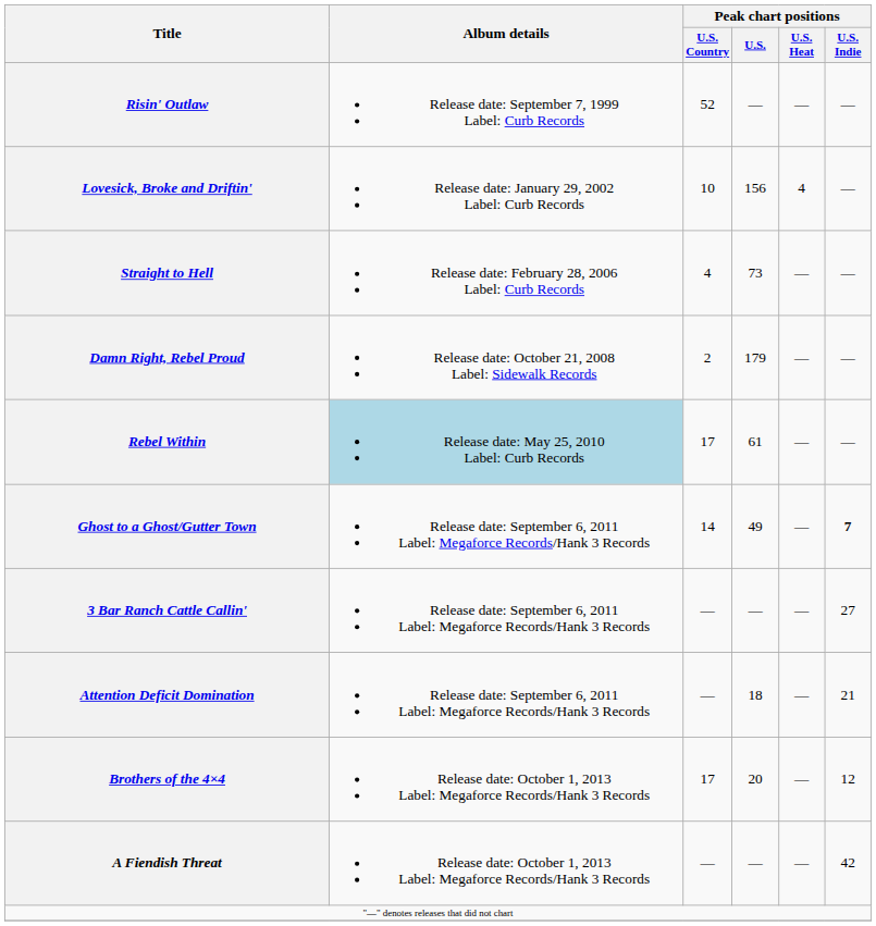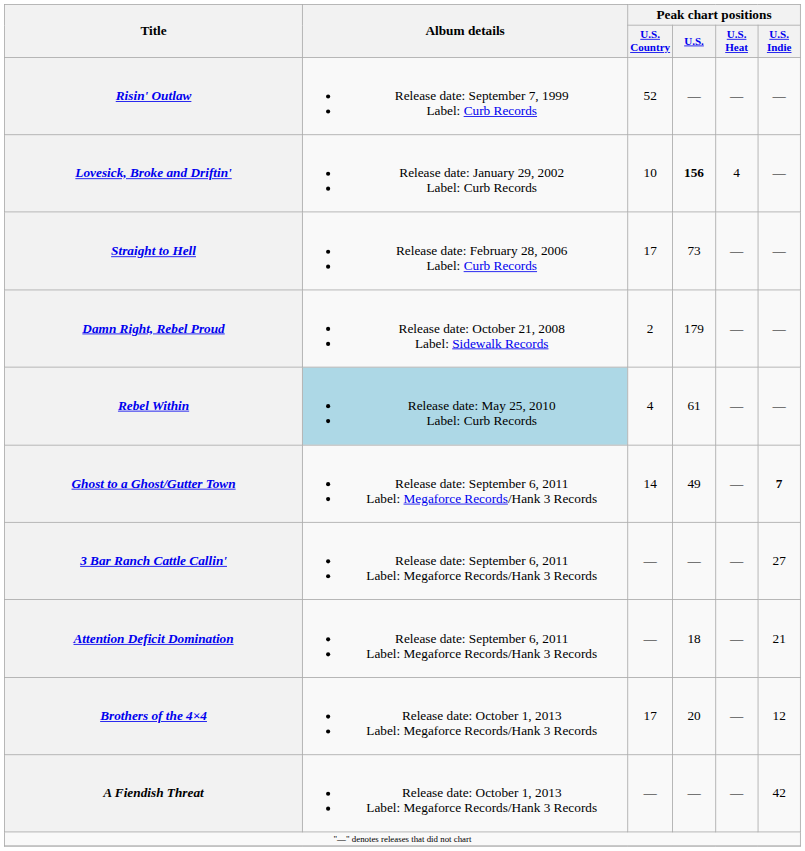Lovesick, Broke and Driftin' | Peak chart positions / U.S.: normal -> bold
Straight to Hell | Peak chart positions / U.S. Country: 4 -> 17
Rebel Within | Peak chart positions / U.S. Country: 17 -> 4
